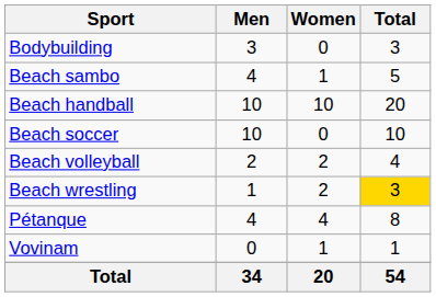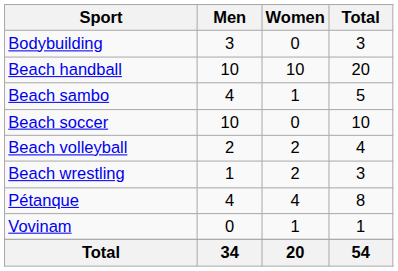rows swapped: Beach handball <-> Beach sambo
Beach wrestling | Total: gold background -> no background
